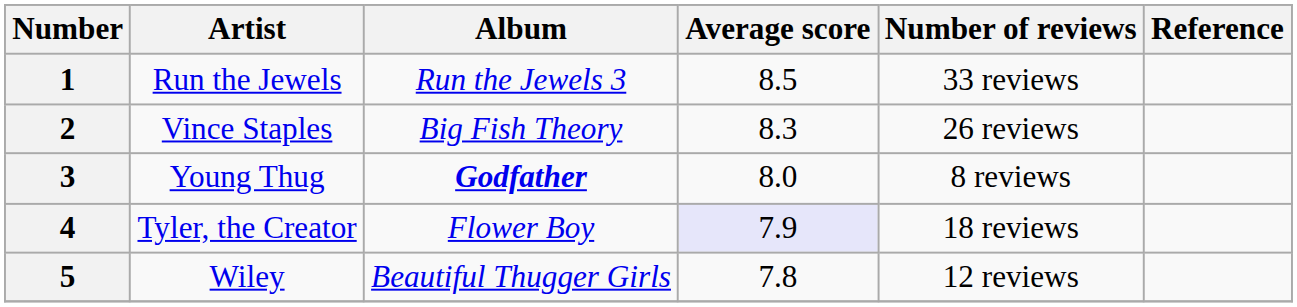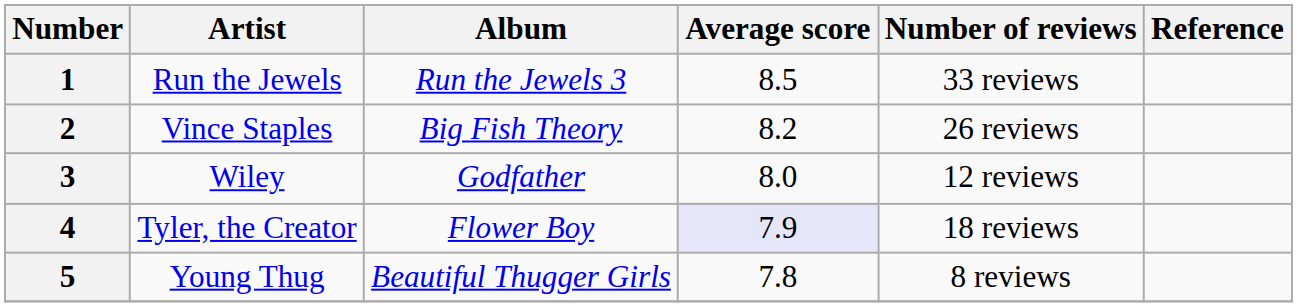2 | Average score: 8.3 -> 8.2
3 | Artist: Young Thug -> Wiley
3 | Album: bold -> normal
3 | Number of reviews: 8 reviews -> 12 reviews
5 | Artist: Wiley -> Young Thug
5 | Number of reviews: 12 reviews -> 8 reviews
